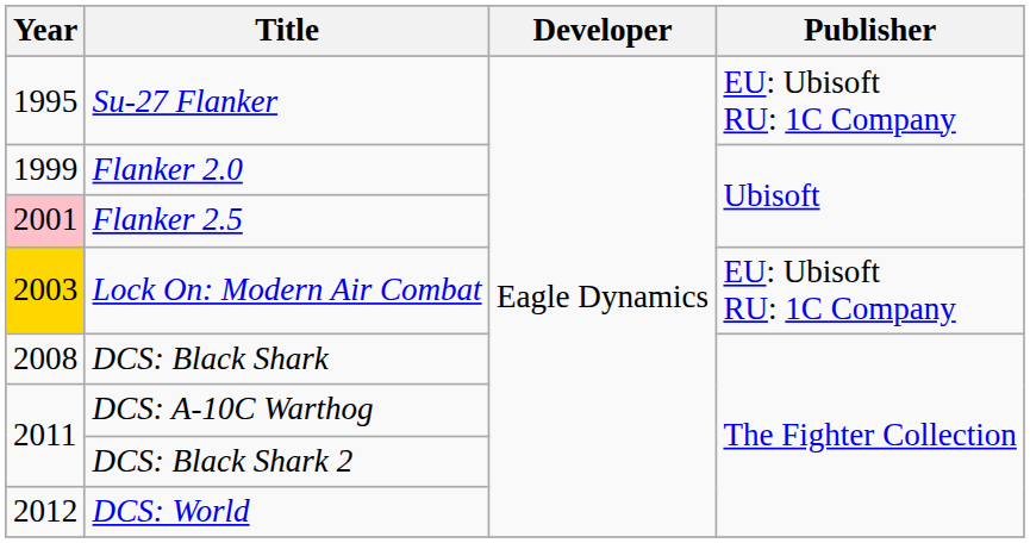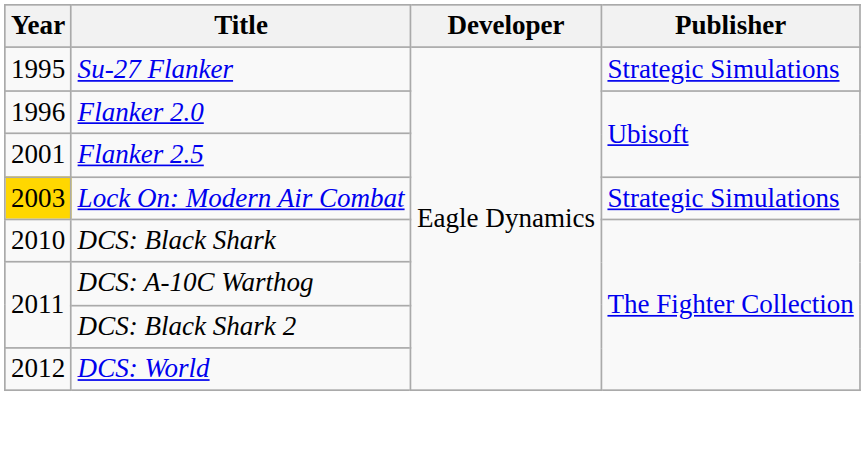Su-27 Flanker | Publisher: EU: Ubisoft RU: 1C Company -> Strategic Simulations
Flanker 2.0 | Year: 1999 -> 1996
Flanker 2.5 | Year: pink background -> no background
Lock On: Modern Air Combat | Publisher: EU: Ubisoft RU: 1C Company -> Strategic Simulations
DCS: Black Shark | Year: 2008 -> 2010
